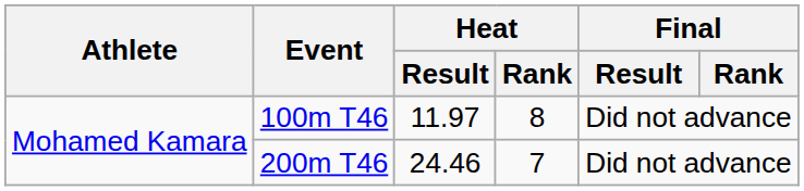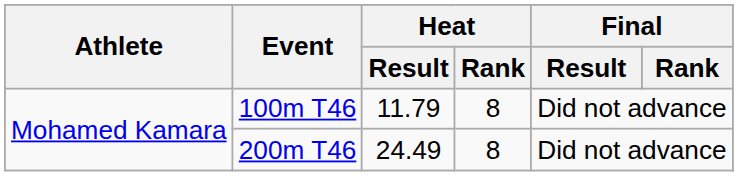100m T46 | Heat / Result: 11.97 -> 11.79
200m T46 | Heat / Result: 24.46 -> 24.49
200m T46 | Heat / Rank: 7 -> 8
